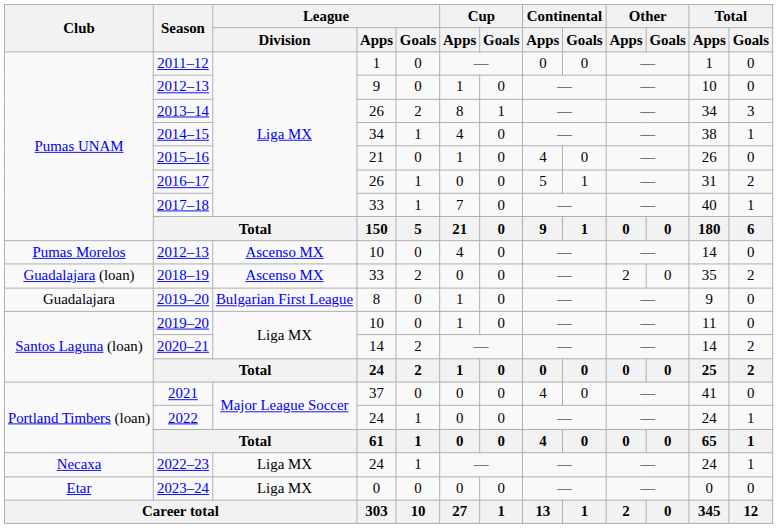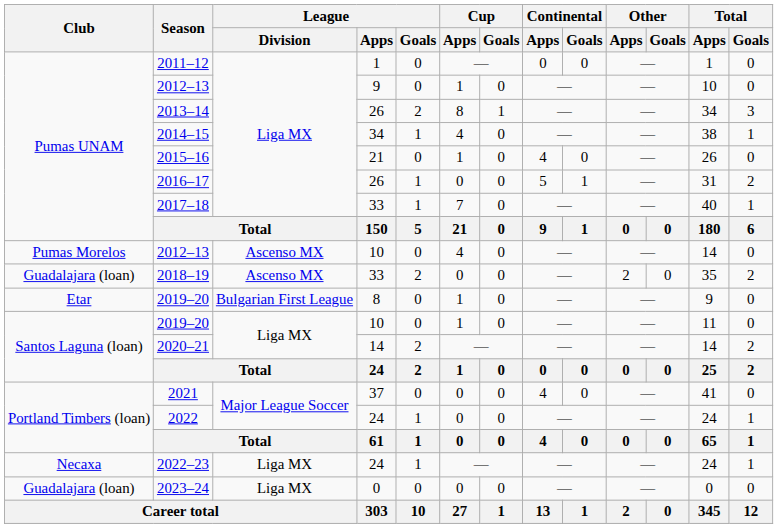2019–20 / 8 | Club: Guadalajara -> Etar
2023–24 | Club: Etar -> Guadalajara (loan)
